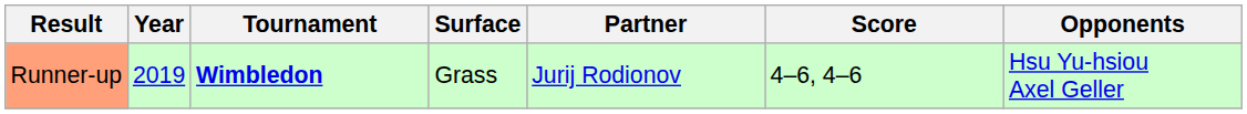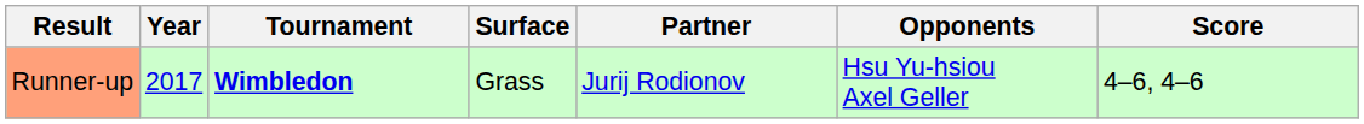columns swapped: Opponents <-> Score
Runner-up | Year: 2019 -> 2017
